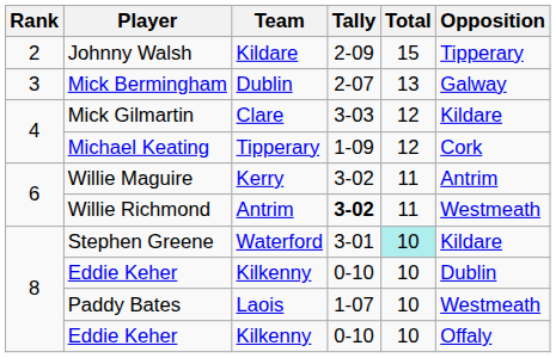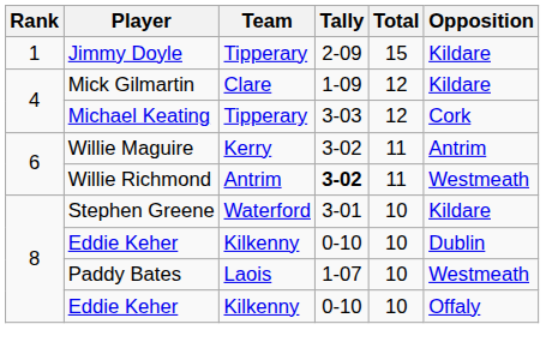+ row: 1 | Jimmy Doyle | Tipperary | 2-09 | 15 | Kildare
- row: 2 | Johnny Walsh | Kildare | 2-09 | 15 | Tipperary
- row: 3 | Mick Bermingham | Dublin | 2-07 | 13 | Galway
Mick Gilmartin | Tally: 3-03 -> 1-09
Michael Keating | Tally: 1-09 -> 3-03
Stephen Greene | Total: paleturquoise background -> no background
